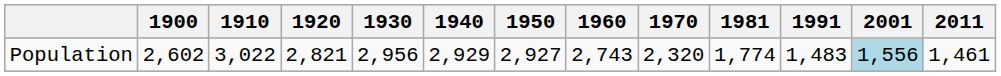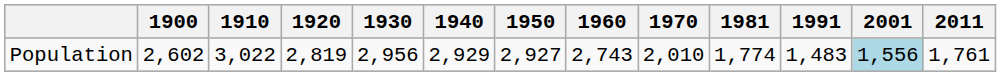Population | 1920: 2,821 -> 2,819
Population | 1970: 2,320 -> 2,010
Population | 2011: 1,461 -> 1,761
